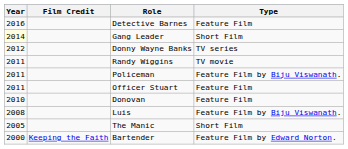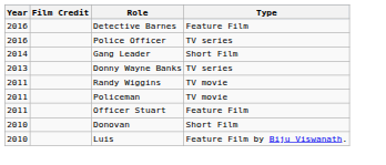+ row: 2016 | Police Officer | TV series
Gang Leader | Year: lightyellow background -> no background
Donny Wayne Banks | Year: 2012 -> 2013
Policeman | Type: Feature Film by Biju Viswanath. -> TV movie
Donovan | Type: Feature Film -> Short Film
Luis | Year: 2008 -> 2010
- row: 2005 | The Manic | Short Film
- row: 2000 | Keeping the Faith | Bartender | Feature Film by Edward Norton.
